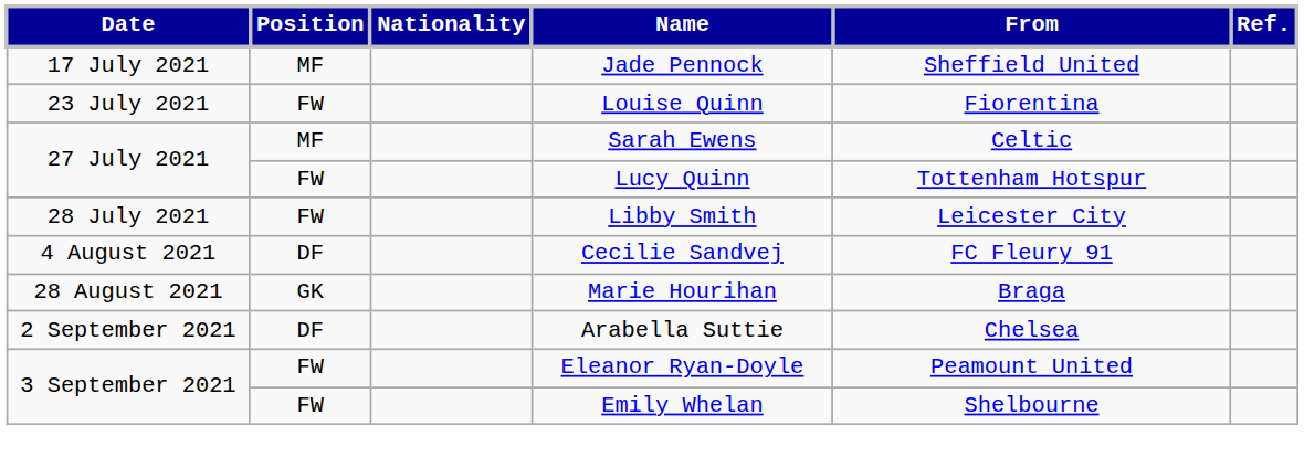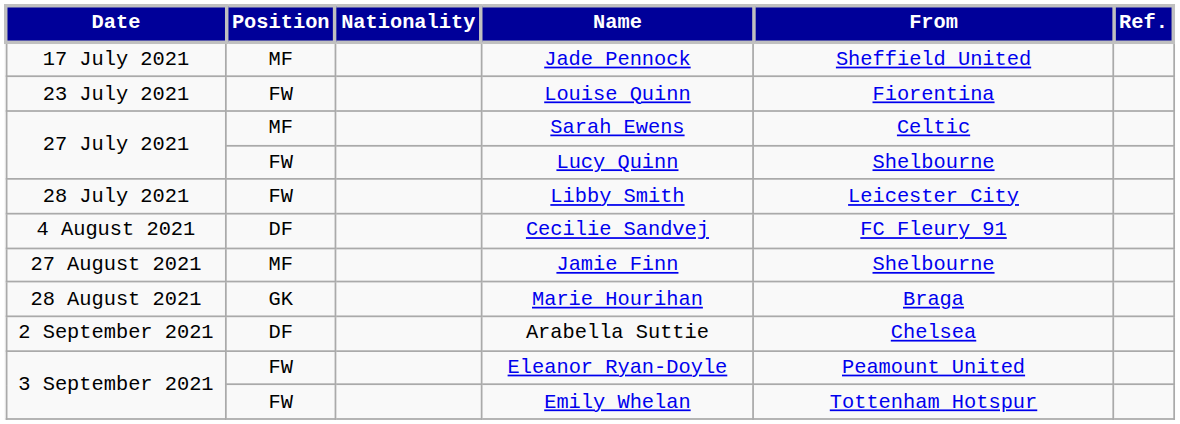Lucy Quinn | From: Tottenham Hotspur -> Shelbourne
+ row: 27 August 2021 | MF | Jamie Finn | Shelbourne
Emily Whelan | From: Shelbourne -> Tottenham Hotspur
